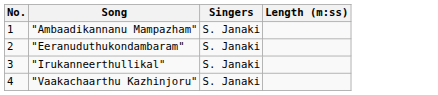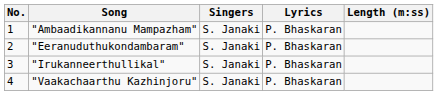+ column: Lyrics | P. Bhaskaran | P. Bhaskaran | P. Bhaskaran | P. Bhaskaran
